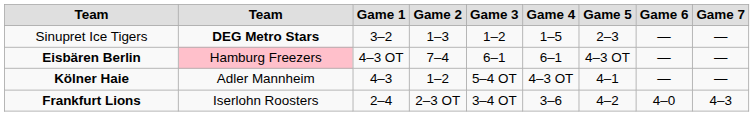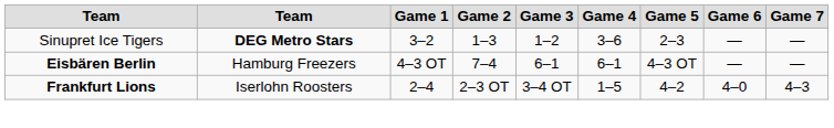Sinupret Ice Tigers | Game 4: 1–5 -> 3–6
Eisbären Berlin | column 2: pink background -> no background
- row: Kölner Haie | Adler Mannheim | 4–3 | 1–2 | 5–4 OT | 4–3 OT | 4–1 | — | —
Frankfurt Lions | Game 4: 3–6 -> 1–5
